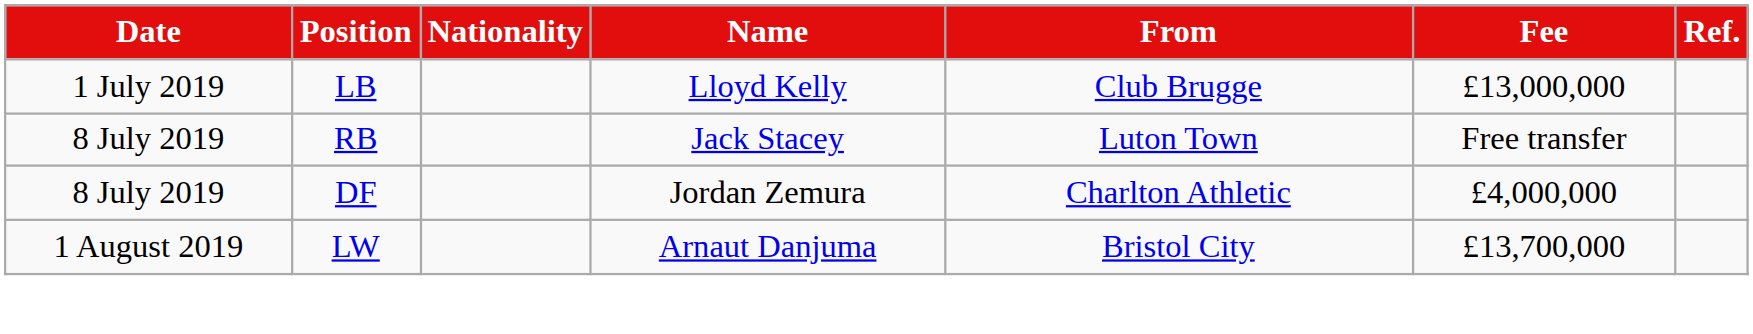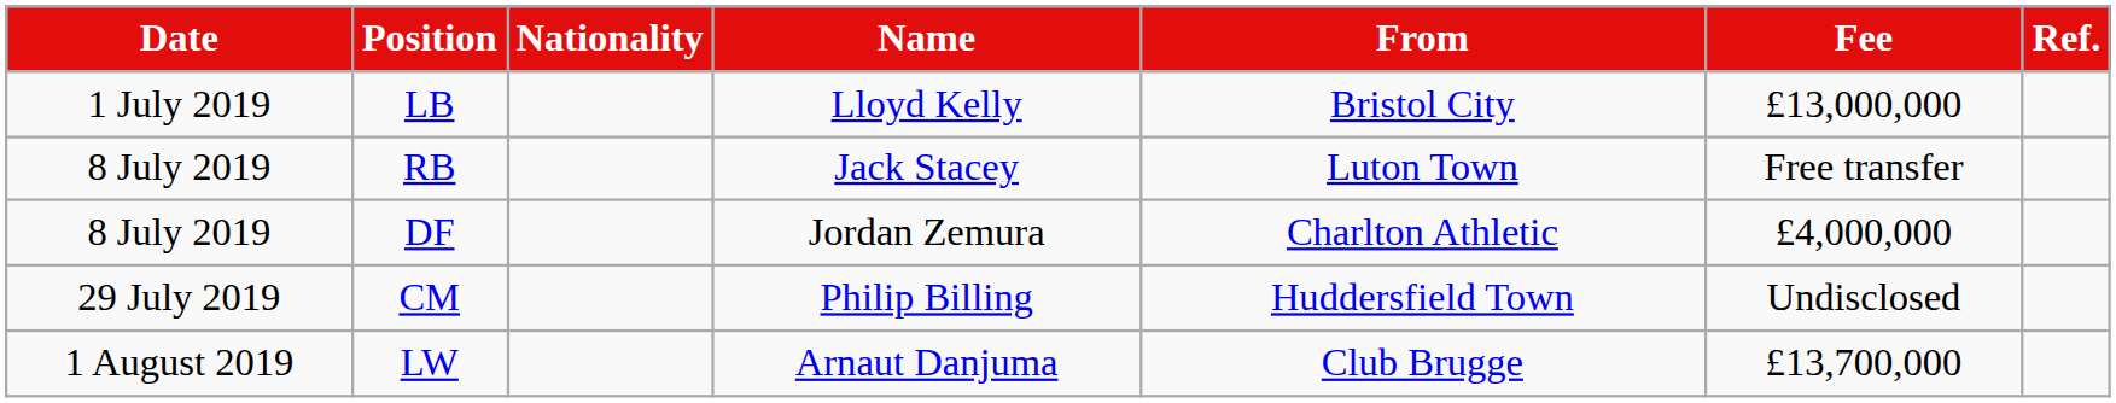LB | From: Club Brugge -> Bristol City
+ row: 29 July 2019 | CM | Philip Billing | Huddersfield Town | Undisclosed
LW | From: Bristol City -> Club Brugge
